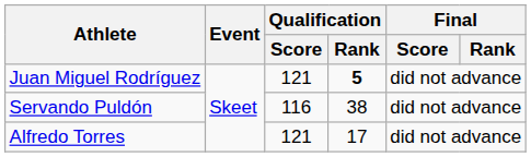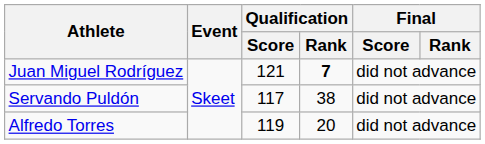Juan Miguel Rodríguez | Qualification / Rank: 5 -> 7
Servando Puldón | Qualification / Score: 116 -> 117
Alfredo Torres | Qualification / Score: 121 -> 119
Alfredo Torres | Qualification / Rank: 17 -> 20
